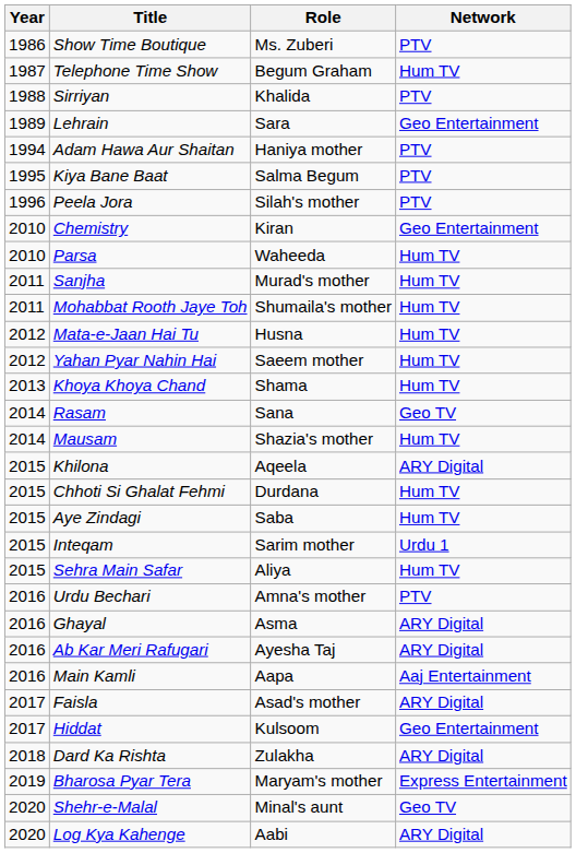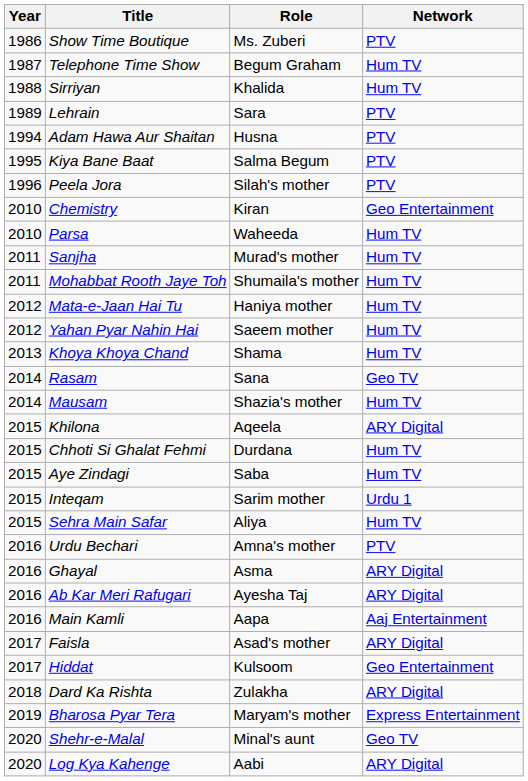Sirriyan | Network: PTV -> Hum TV
Lehrain | Network: Geo Entertainment -> PTV
Adam Hawa Aur Shaitan | Role: Haniya mother -> Husna
Mata-e-Jaan Hai Tu | Role: Husna -> Haniya mother
